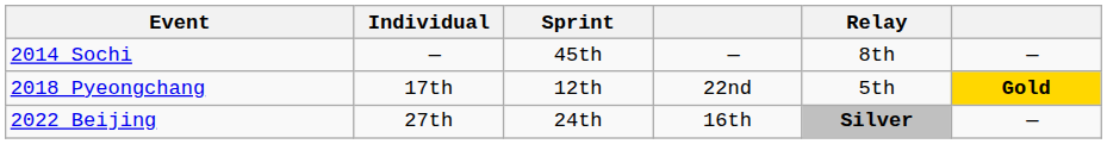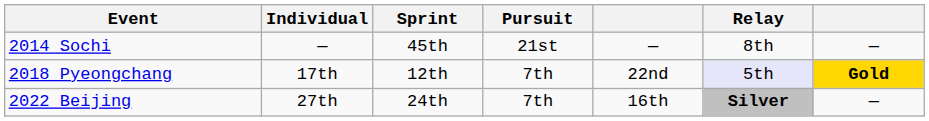+ column: Pursuit | 21st | 7th | 7th
2018 Pyeongchang | Relay: no background -> lavender background
